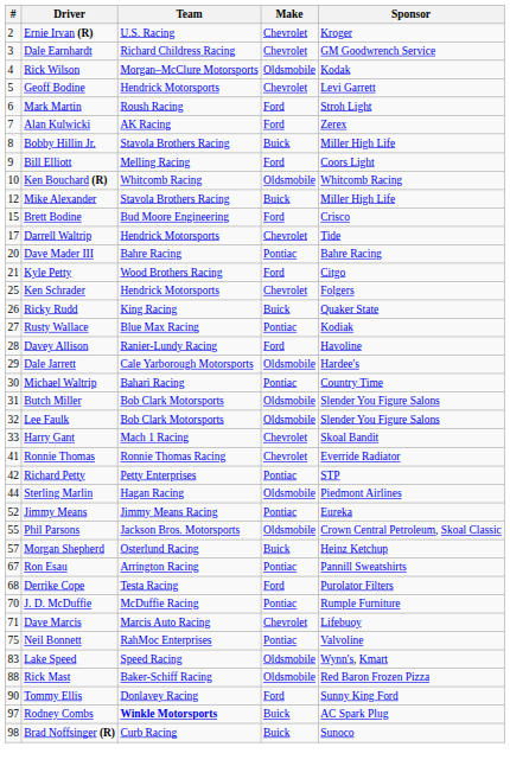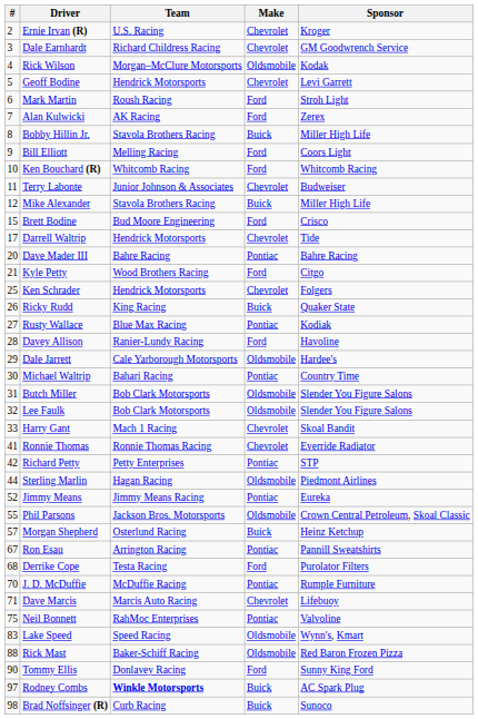Ken Bouchard (R) | Make: Oldsmobile -> Ford
+ row: 11 | Terry Labonte | Junior Johnson & Associates | Chevrolet | Budweiser
